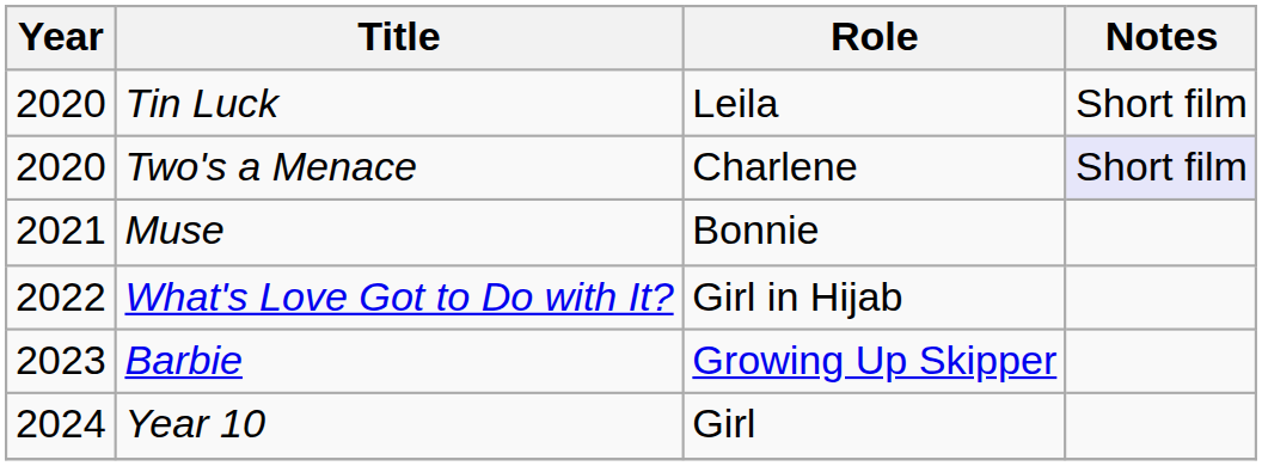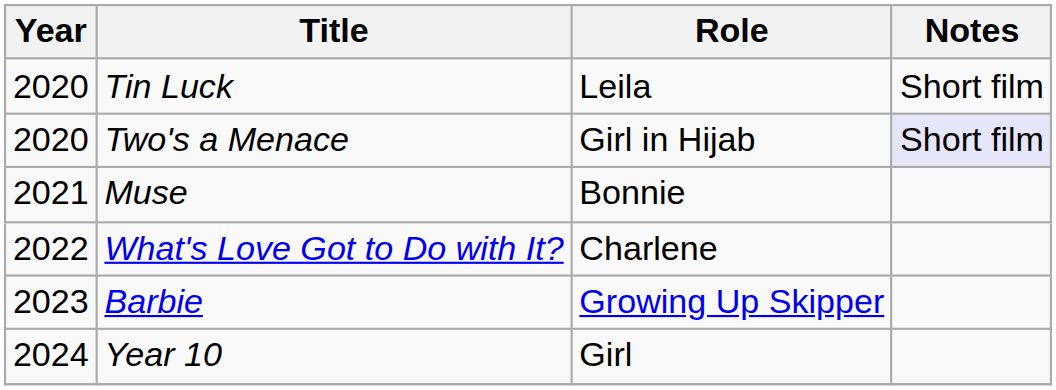Two's a Menace | Role: Charlene -> Girl in Hijab
What's Love Got to Do with It? | Role: Girl in Hijab -> Charlene
